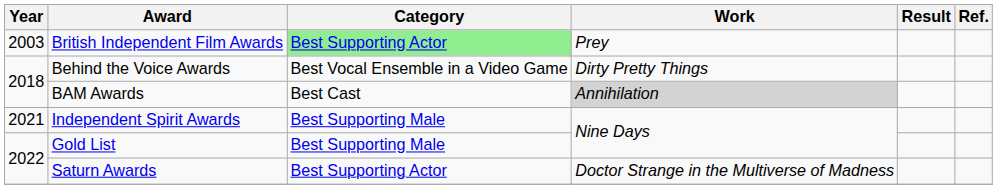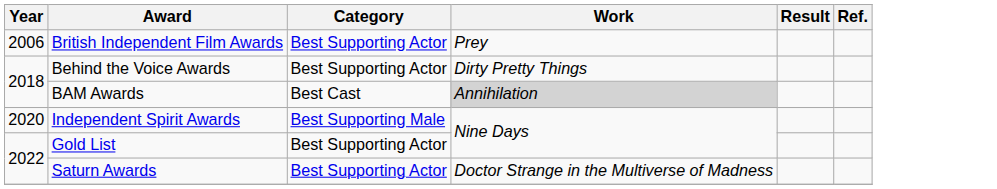British Independent Film Awards | Year: 2003 -> 2006
British Independent Film Awards | Category: lightgreen background -> no background
Behind the Voice Awards | Category: Best Vocal Ensemble in a Video Game -> Best Supporting Actor
Independent Spirit Awards | Year: 2021 -> 2020
Gold List | Category: Best Supporting Male -> Best Supporting Actor
